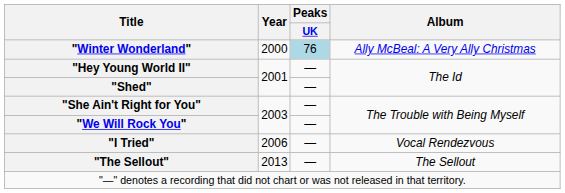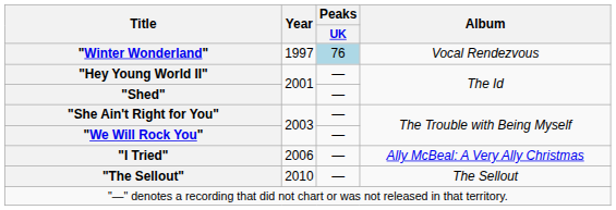"Winter Wonderland" | Year: 2000 -> 1997
"Winter Wonderland" | Album: Ally McBeal: A Very Ally Christmas -> Vocal Rendezvous
"I Tried" | Album: Vocal Rendezvous -> Ally McBeal: A Very Ally Christmas
"The Sellout" | Year: 2013 -> 2010
